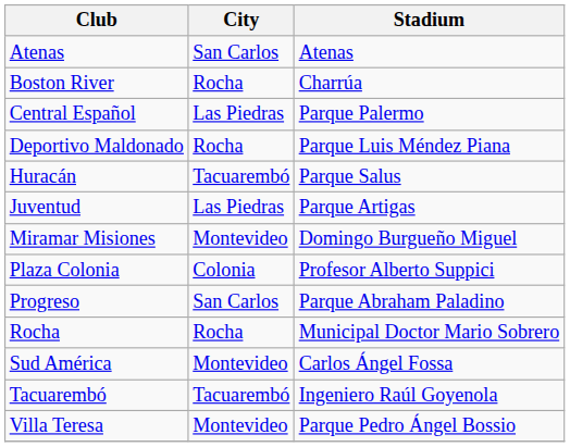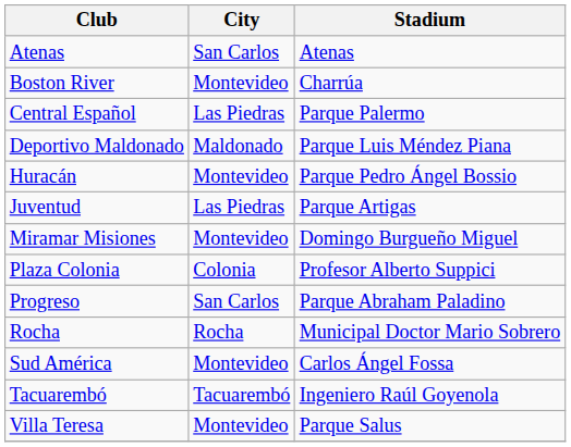Boston River | City: Rocha -> Montevideo
Deportivo Maldonado | City: Rocha -> Maldonado
Huracán | City: Tacuarembó -> Montevideo
Huracán | Stadium: Parque Salus -> Parque Pedro Ángel Bossio
Villa Teresa | Stadium: Parque Pedro Ángel Bossio -> Parque Salus
